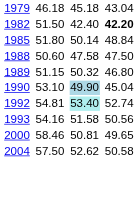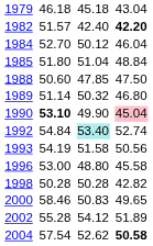1982 | column 3: 51.50 -> 51.57
+ row: 1984 | 52.70 | 50.12 | 46.04
1985 | column 5: 50.14 -> 51.04
1988 | column 5: 47.58 -> 47.85
1989 | column 3: 51.15 -> 51.14
1990 | column 3: normal -> bold
1990 | column 5: lightblue background -> no background
1990 | column 7: no background -> pink background
1992 | column 3: 54.81 -> 54.84
1993 | column 3: 54.16 -> 54.19
+ row: 1996 | 53.00 | 48.80 | 45.58
+ row: 1998 | 50.28 | 50.28 | 42.82
2000 | column 5: 50.81 -> 50.83
+ row: 2002 | 55.28 | 54.12 | 51.89
2004 | column 3: 57.50 -> 57.54
2004 | column 7: normal -> bold
